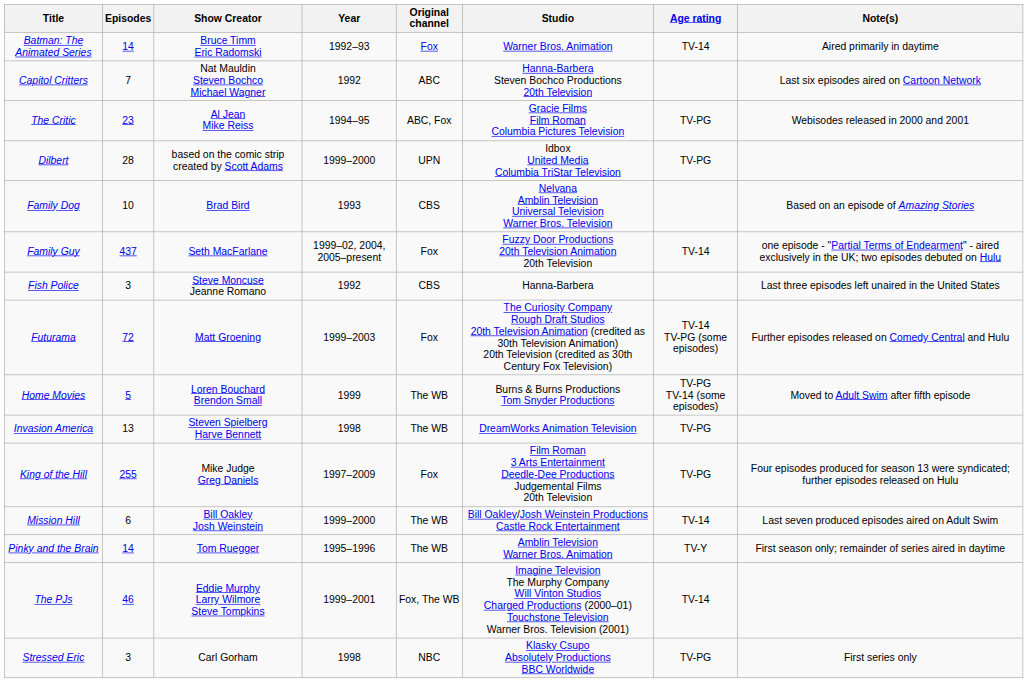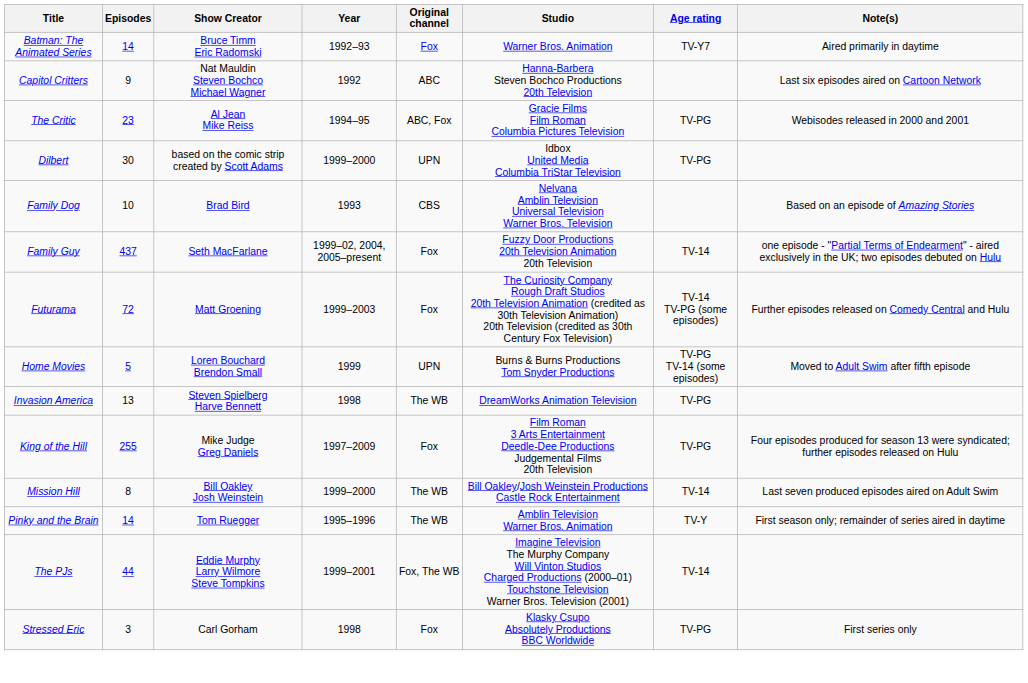Batman: The Animated Series | Age rating: TV-14 -> TV-Y7
Capitol Critters | Episodes: 7 -> 9
Dilbert | Episodes: 28 -> 30
- row: Fish Police | 3 | Steve Moncuse Jeanne Romano | 1992 | CBS | Hanna-Barbera | Last three episodes left unaired in the United States
Home Movies | Original channel: The WB -> UPN
Mission Hill | Episodes: 6 -> 8
The PJs | Episodes: 46 -> 44
Stressed Eric | Original channel: NBC -> Fox
